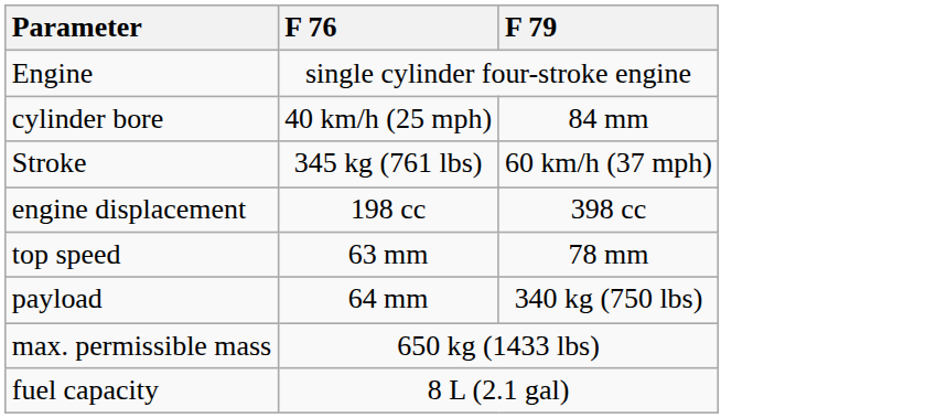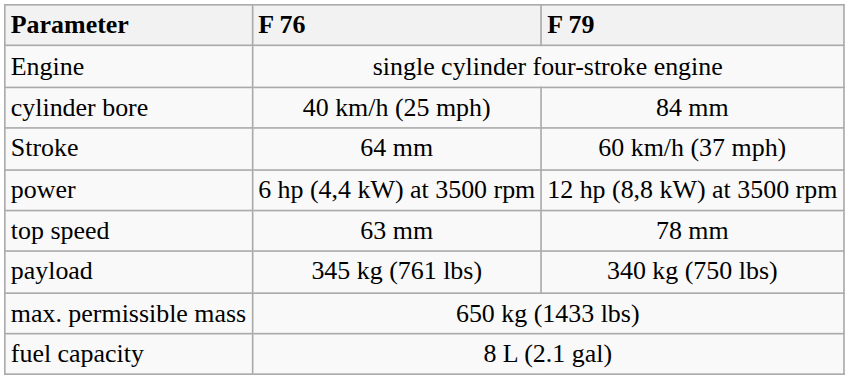Stroke | F 76: 345 kg (761 lbs) -> 64 mm
- row: engine displacement | 198 cc | 398 cc
+ row: power | 6 hp (4,4 kW) at 3500 rpm | 12 hp (8,8 kW) at 3500 rpm
payload | F 76: 64 mm -> 345 kg (761 lbs)
